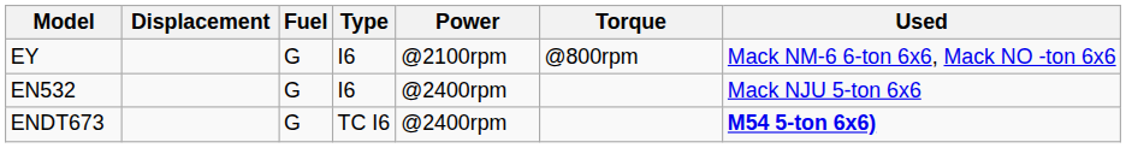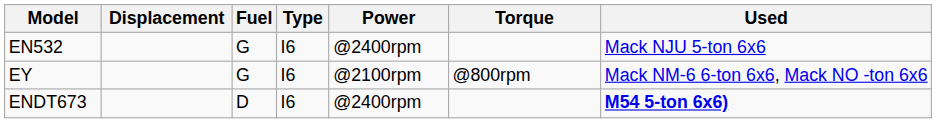rows swapped: EN532 <-> EY
ENDT673 | Fuel: G -> D
ENDT673 | Type: TC I6 -> I6
